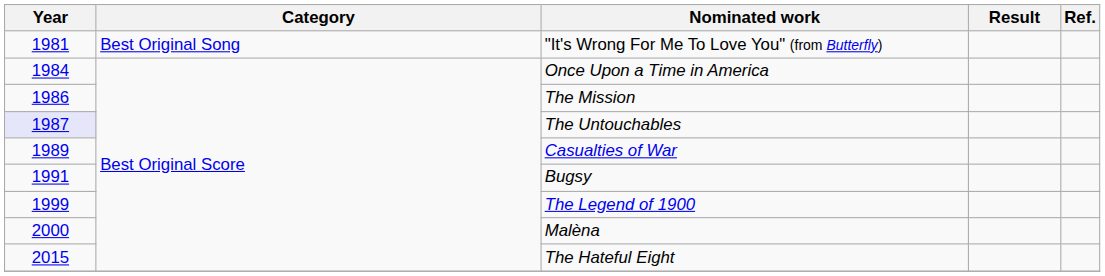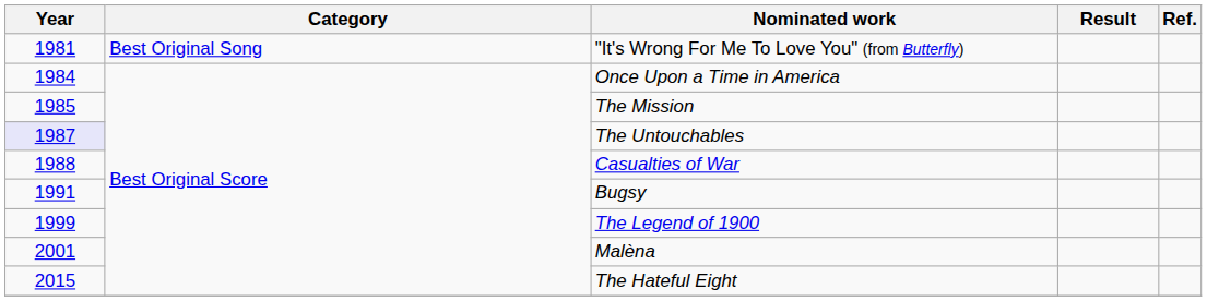The Mission | Year: 1986 -> 1985
Casualties of War | Year: 1989 -> 1988
Malèna | Year: 2000 -> 2001
